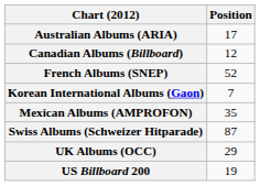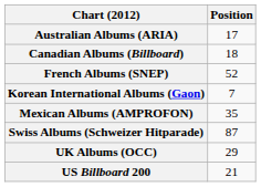Canadian Albums (Billboard) | Position: 12 -> 18
US Billboard 200 | Position: 19 -> 21
